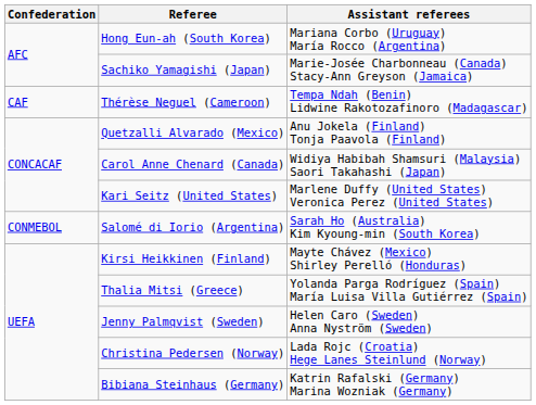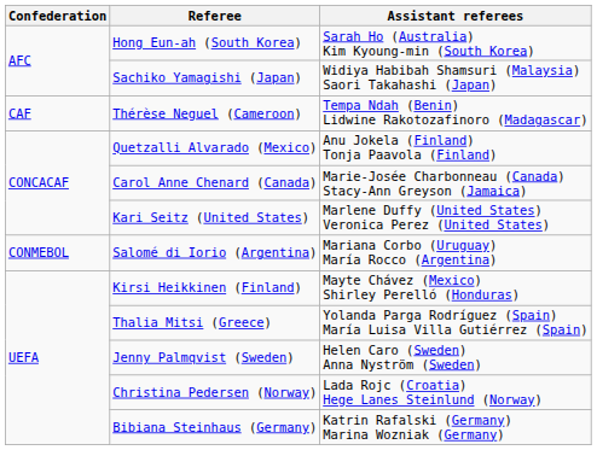Hong Eun-ah (South Korea) | Assistant referees: Mariana Corbo (Uruguay) María Rocco (Argentina) -> Sarah Ho (Australia) Kim Kyoung-min (South Korea)
Sachiko Yamagishi (Japan) | Assistant referees: Marie-Josée Charbonneau (Canada) Stacy-Ann Greyson (Jamaica) -> Widiya Habibah Shamsuri (Malaysia) Saori Takahashi (Japan)
Carol Anne Chenard (Canada) | Assistant referees: Widiya Habibah Shamsuri (Malaysia) Saori Takahashi (Japan) -> Marie-Josée Charbonneau (Canada) Stacy-Ann Greyson (Jamaica)
Salomé di Iorio (Argentina) | Assistant referees: Sarah Ho (Australia) Kim Kyoung-min (South Korea) -> Mariana Corbo (Uruguay) María Rocco (Argentina)
